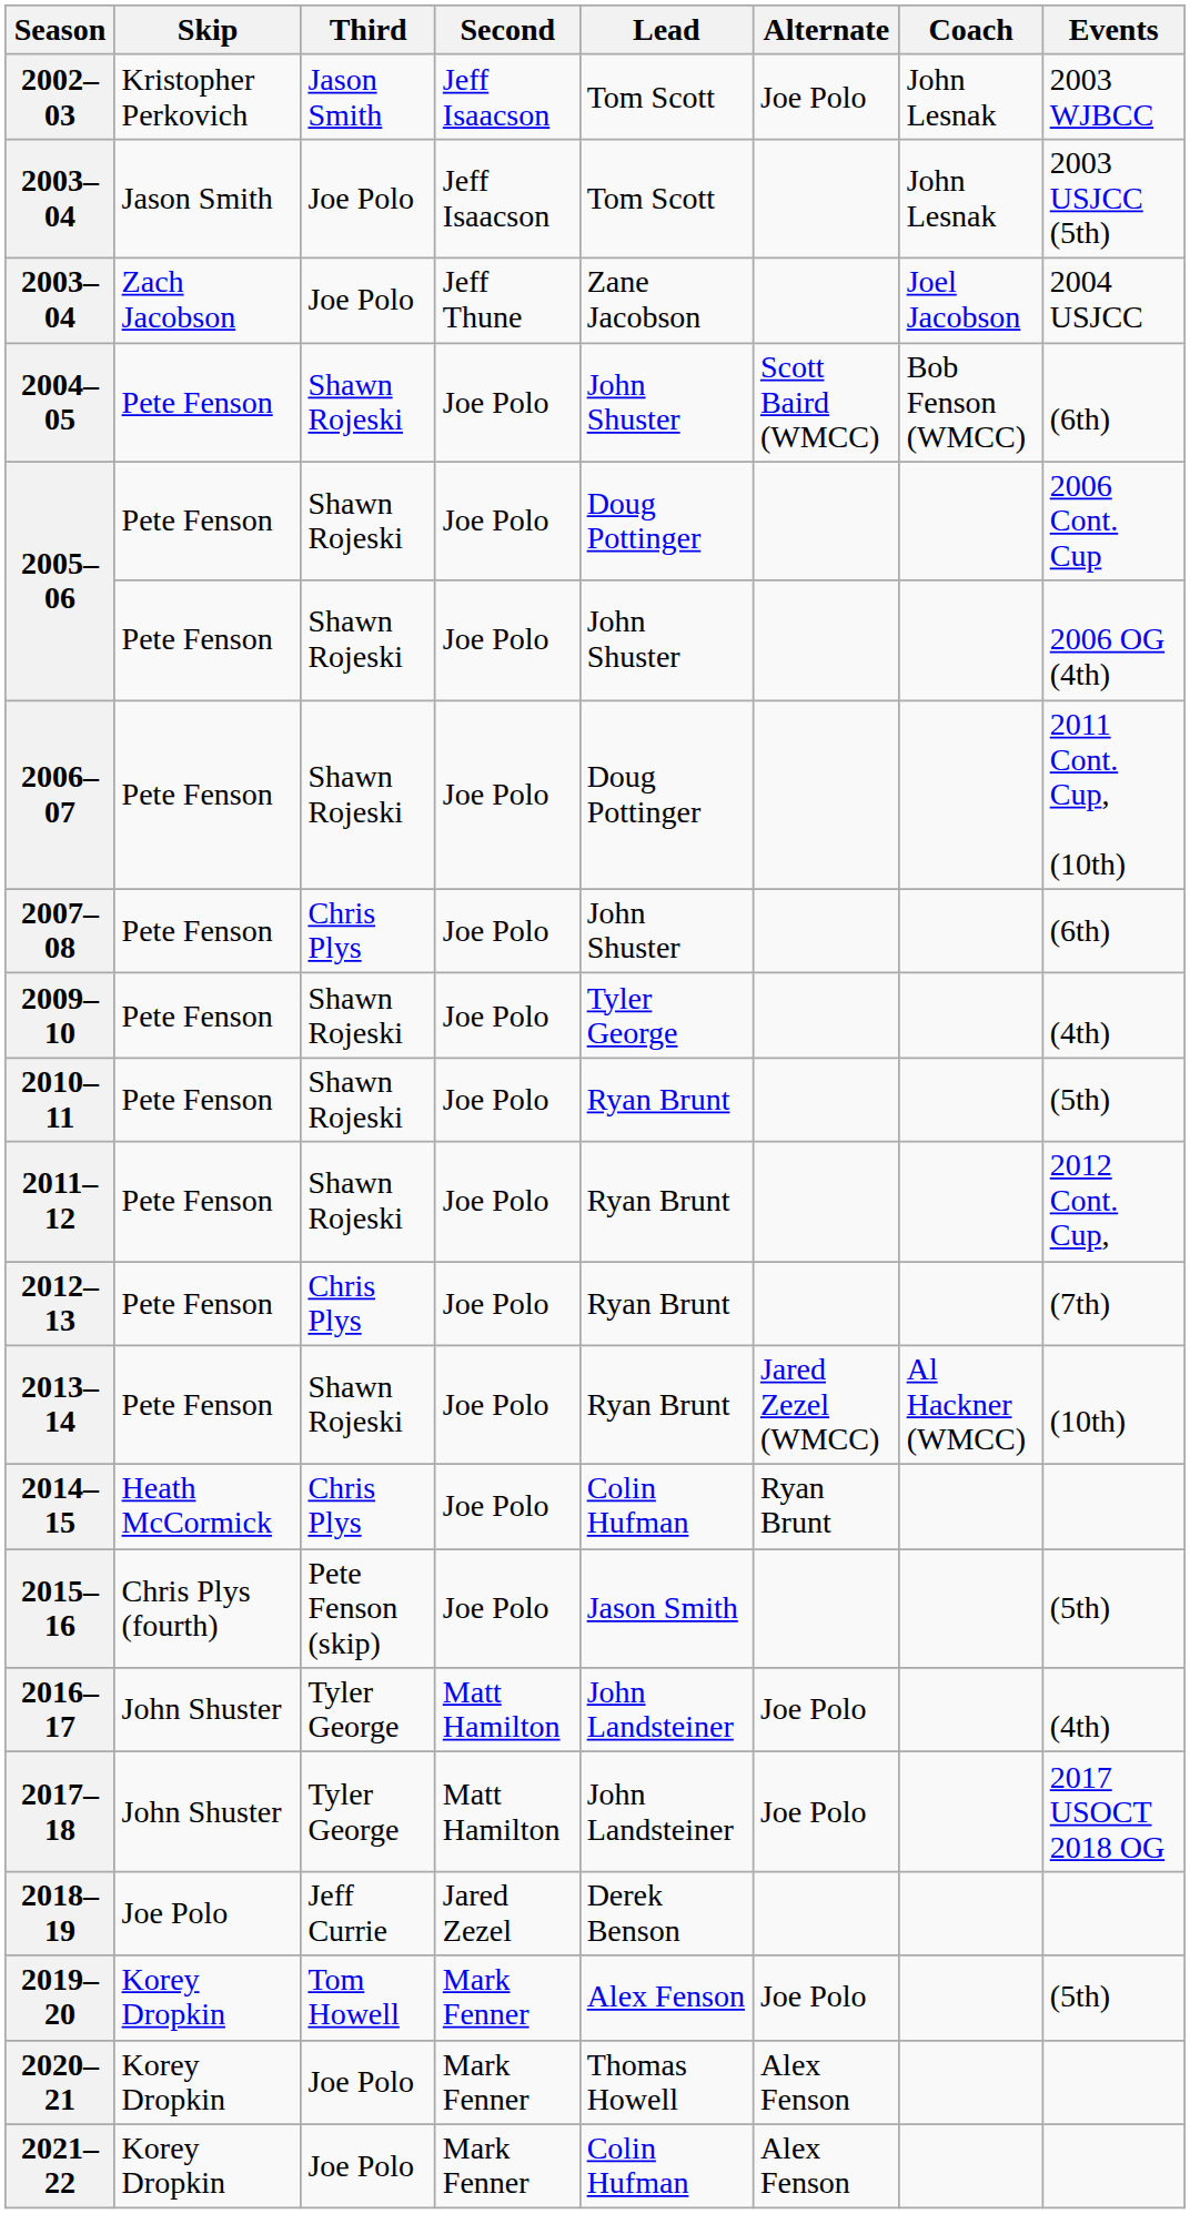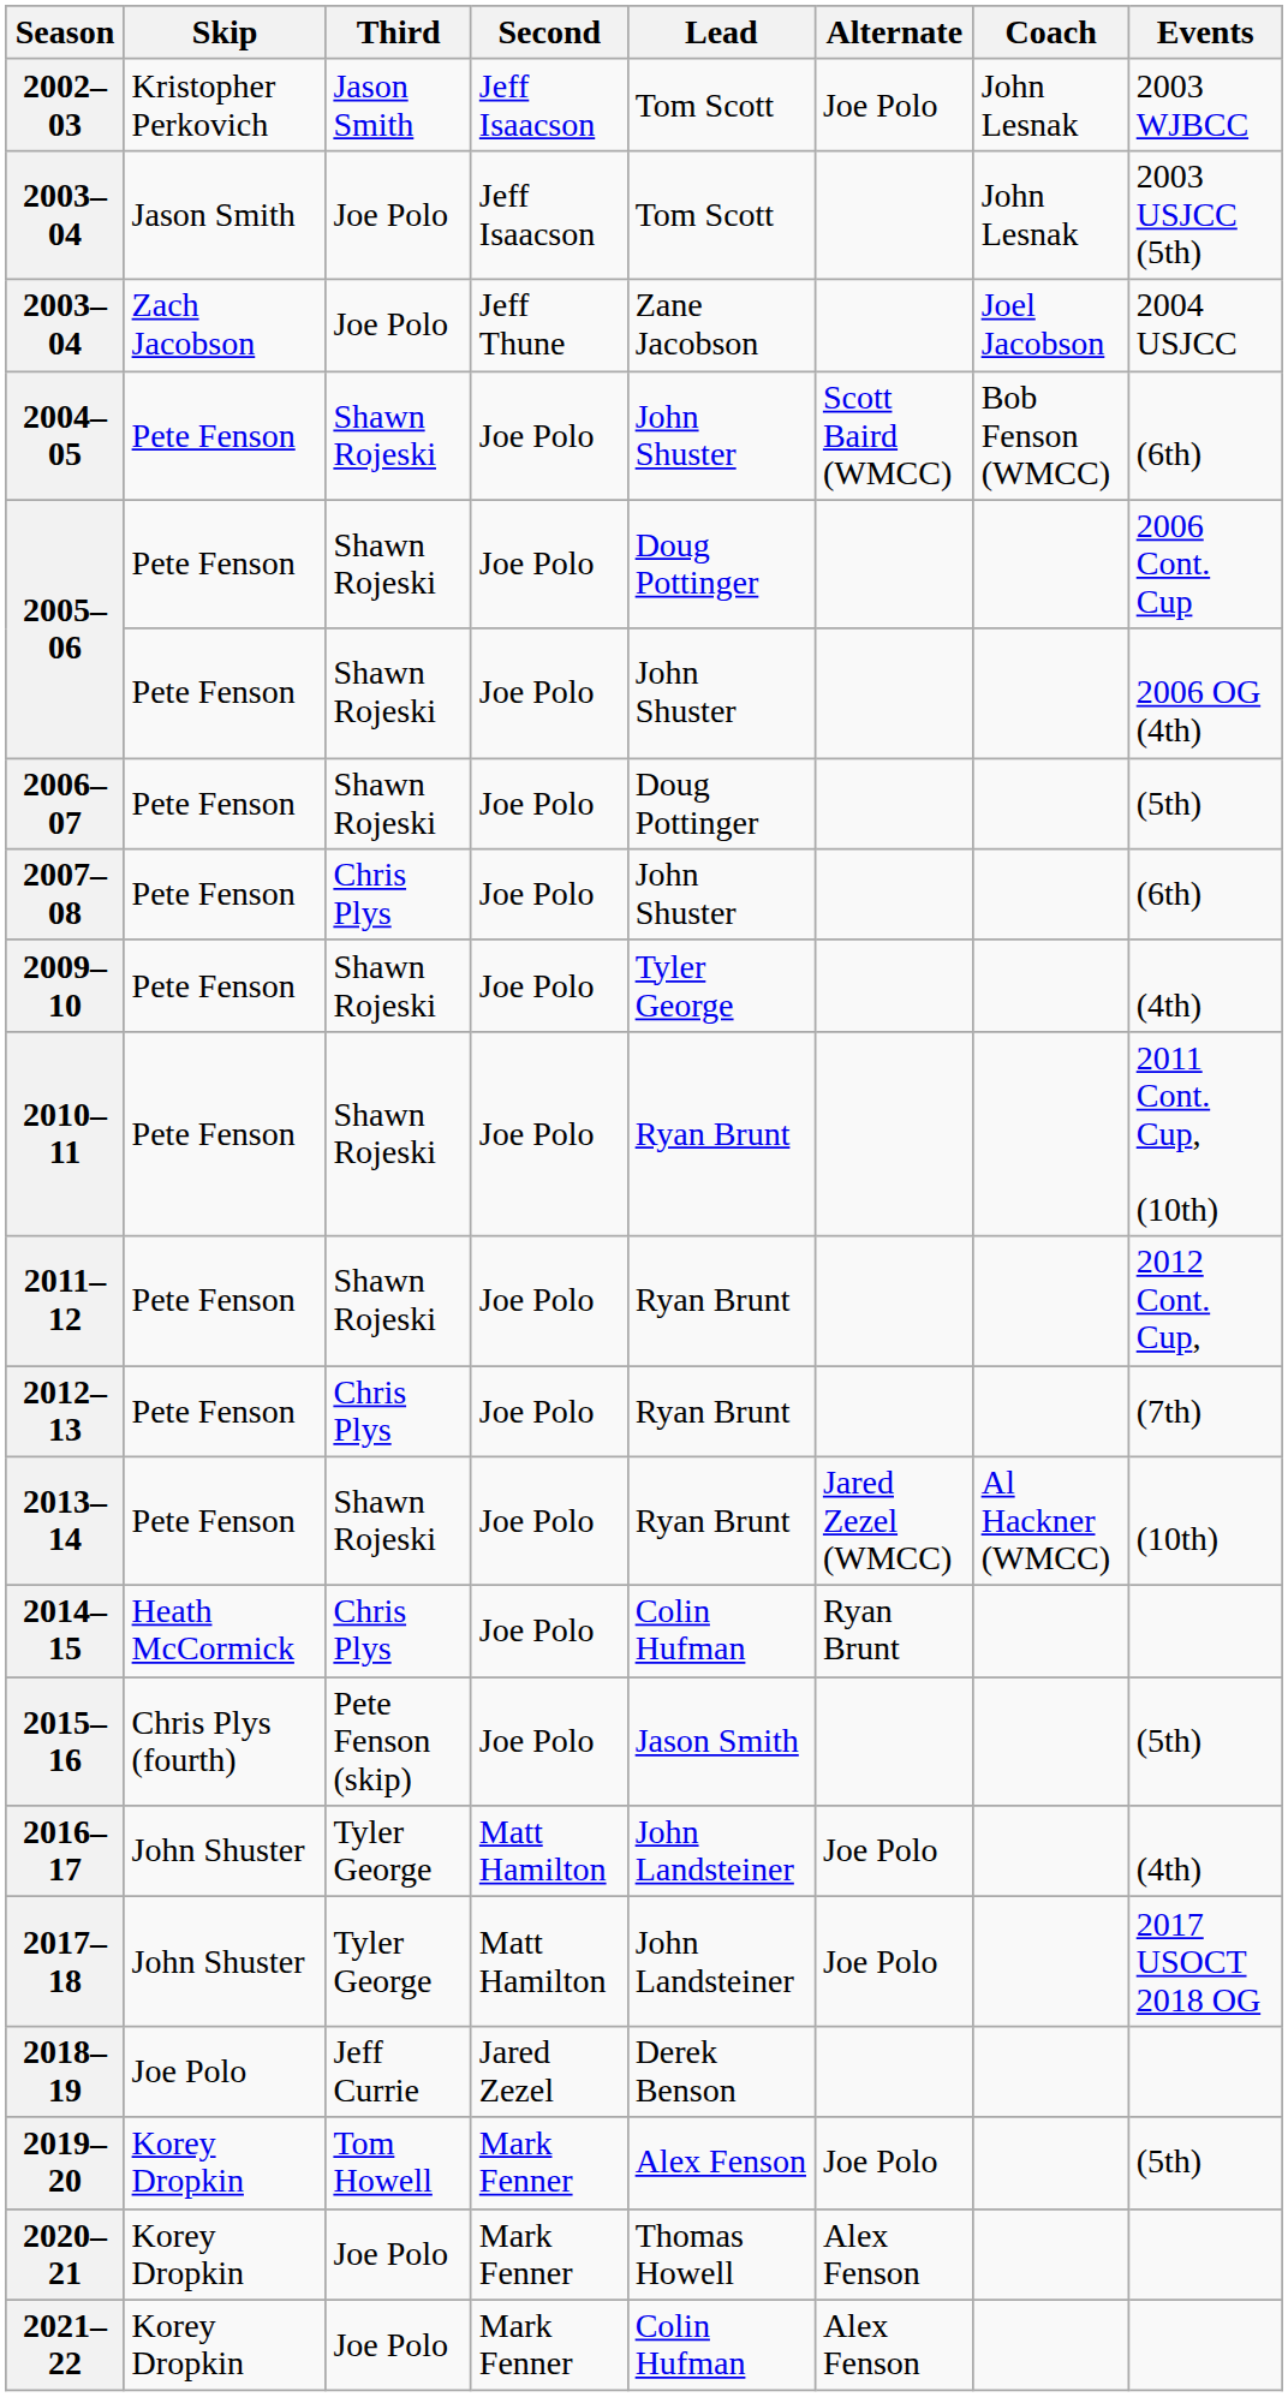2006–07 | Events: 2011 Cont. Cup, (10th) -> (5th)
2010–11 | Events: (5th) -> 2011 Cont. Cup, (10th)
